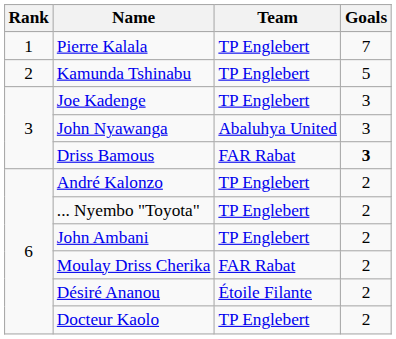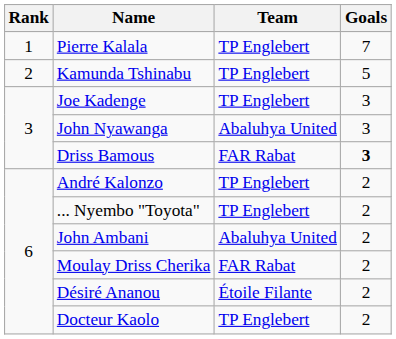John Ambani | Team: TP Englebert -> Abaluhya United
